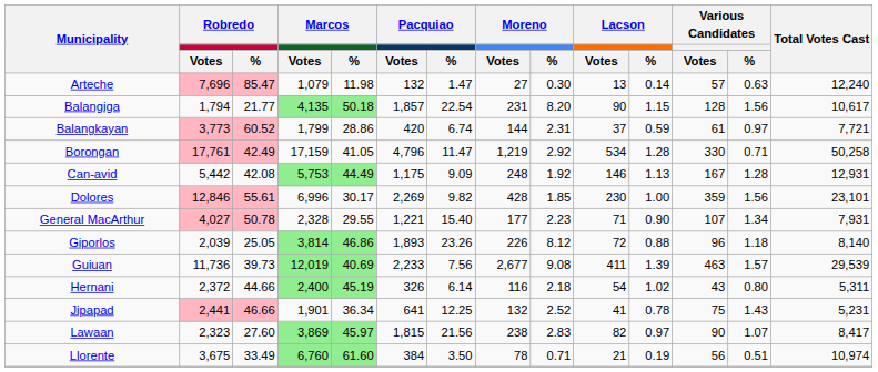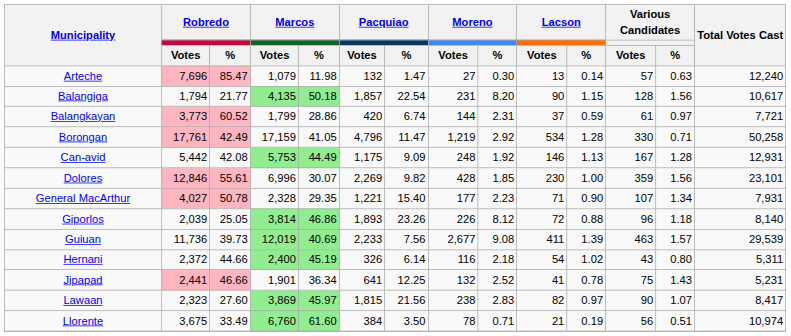Dolores | Marcos / %: 30.17 -> 30.07
General MacArthur | Marcos / %: 29.55 -> 29.35
